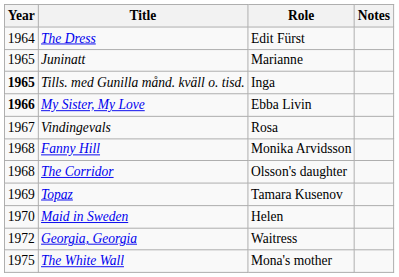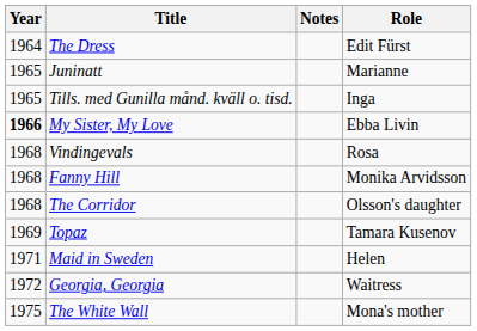columns swapped: Role <-> Notes
Tills. med Gunilla månd. kväll o. tisd. | Year: bold -> normal
Vindingevals | Year: 1967 -> 1968
Maid in Sweden | Year: 1970 -> 1971
